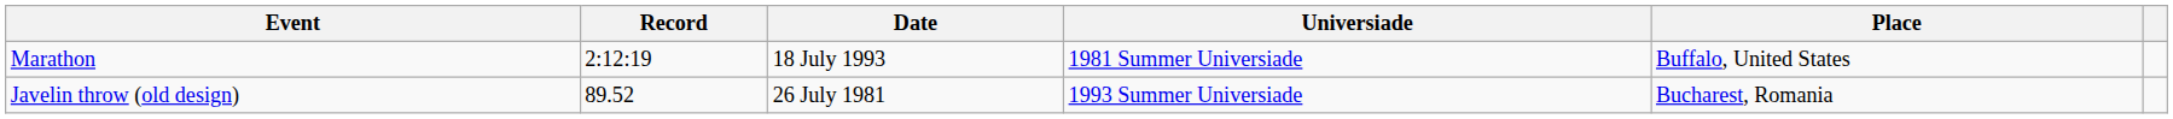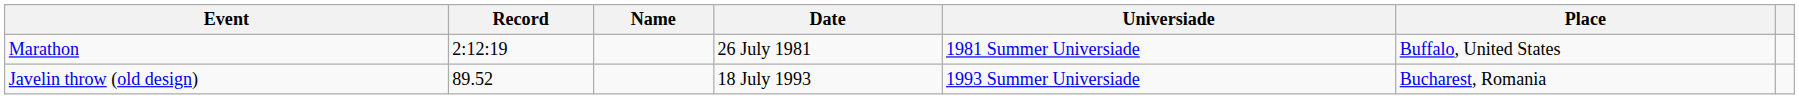+ column: Name
Marathon | Date: 18 July 1993 -> 26 July 1981
Javelin throw (old design) | Date: 26 July 1981 -> 18 July 1993
